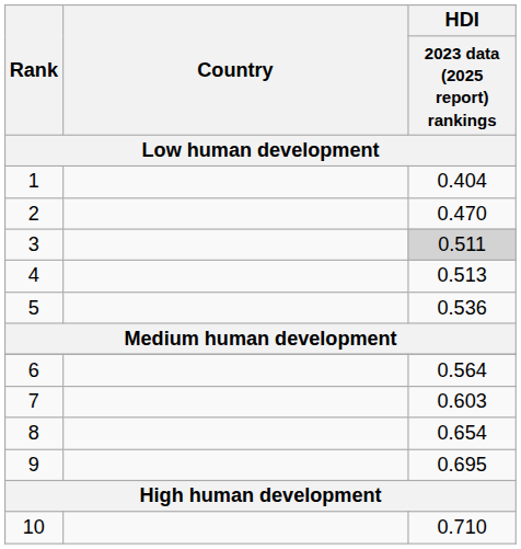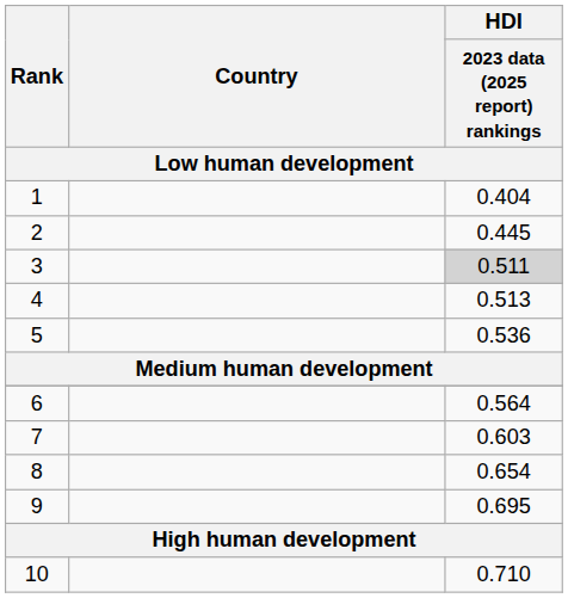2 | HDI / 2023 data (2025 report) rankings: 0.470 -> 0.445
